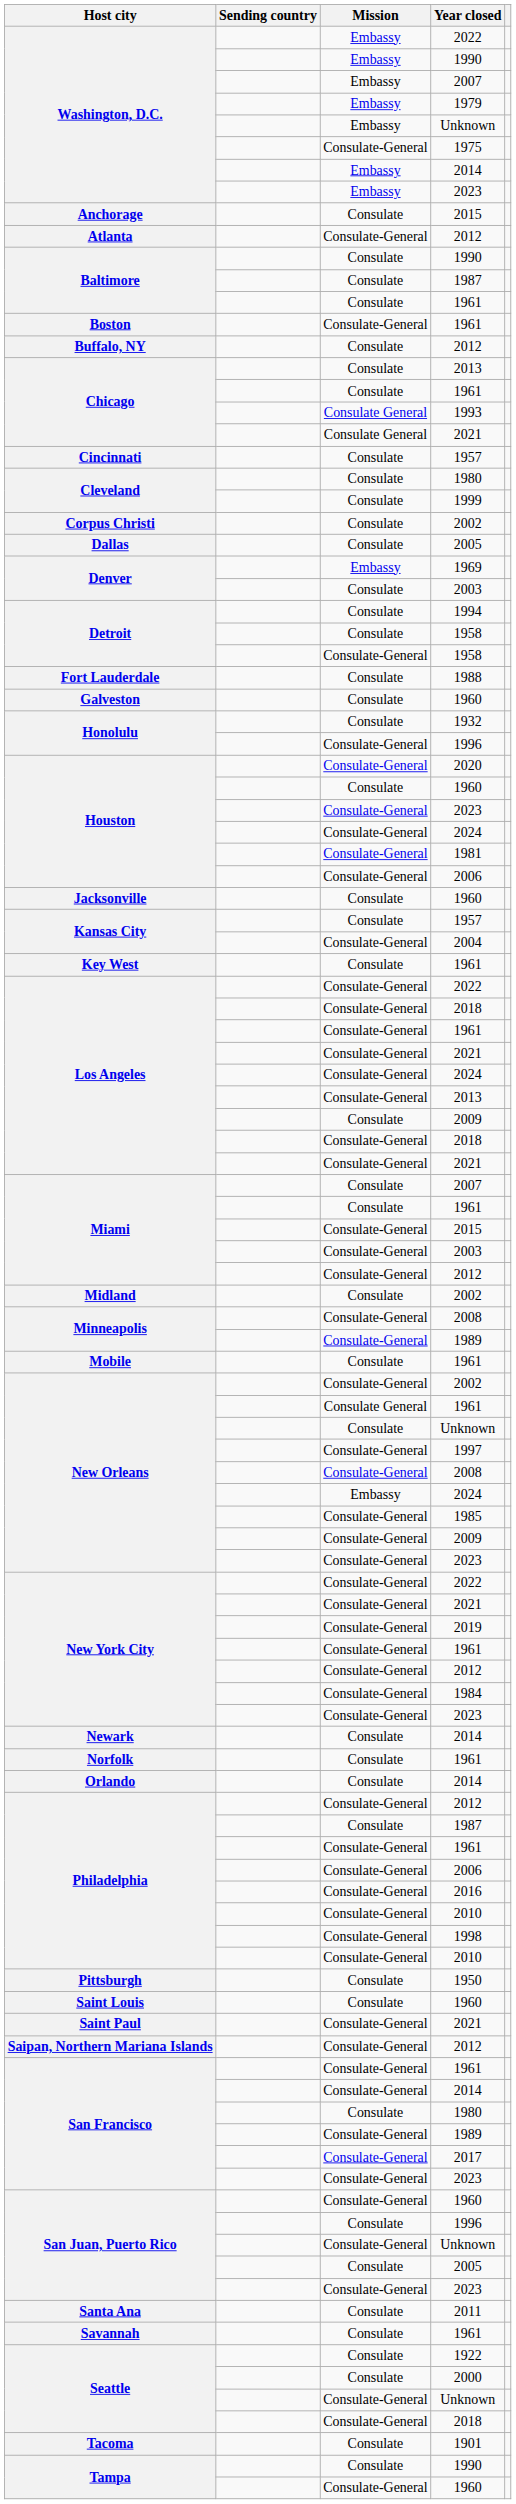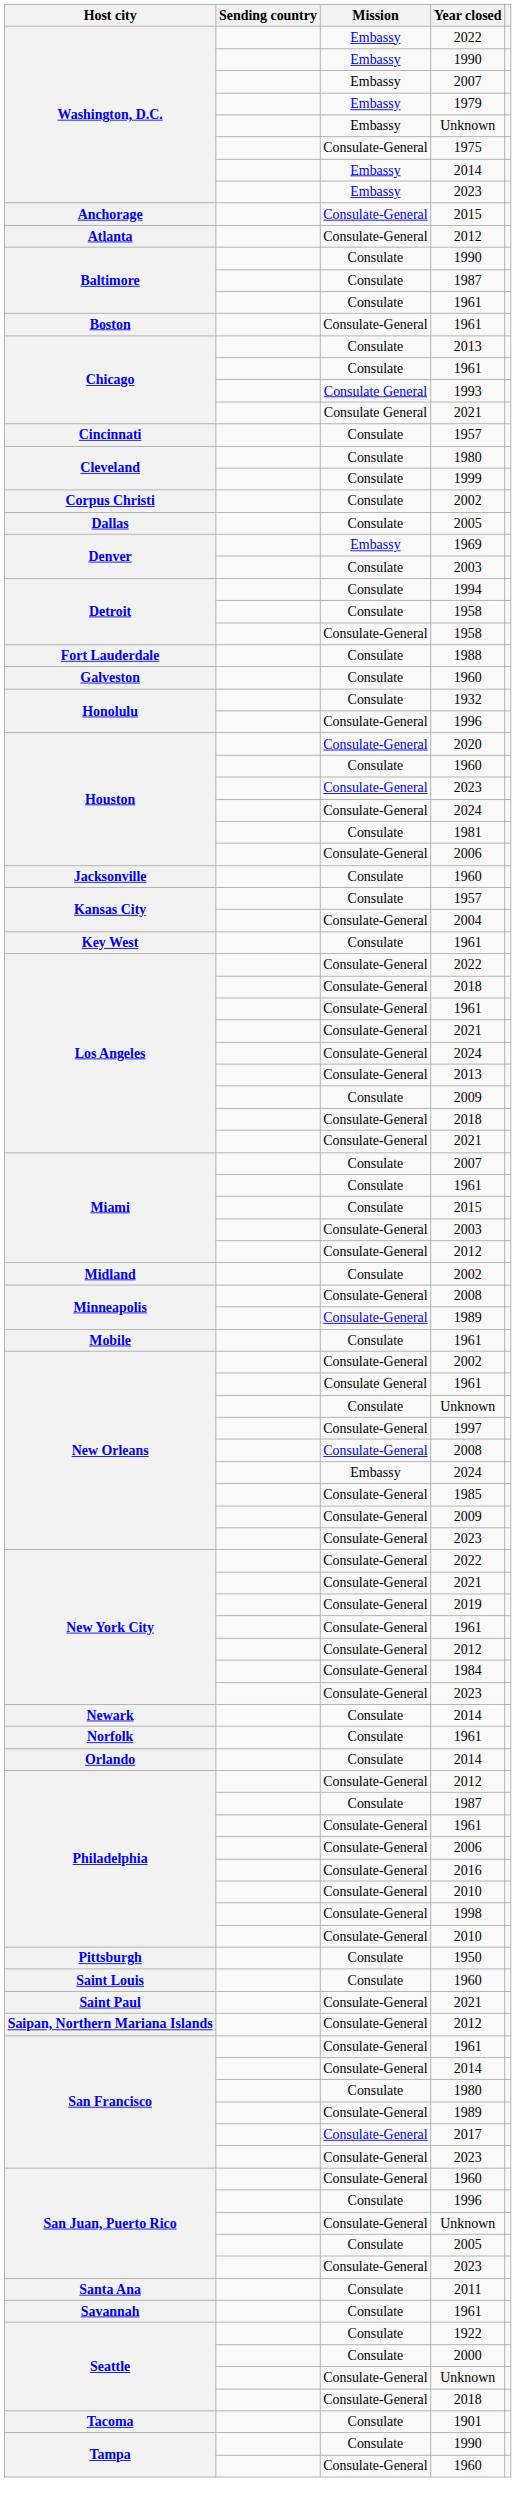Anchorage / 2015 | Mission: Consulate -> Consulate-General
- row: Buffalo, NY | Consulate | 2012
1981 | Mission: Consulate-General -> Consulate
Miami / 2015 | Mission: Consulate-General -> Consulate
